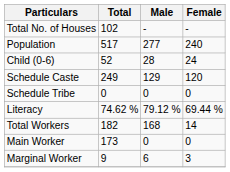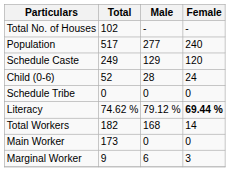rows swapped: Child (0-6) <-> Schedule Caste
Literacy | Female: normal -> bold
